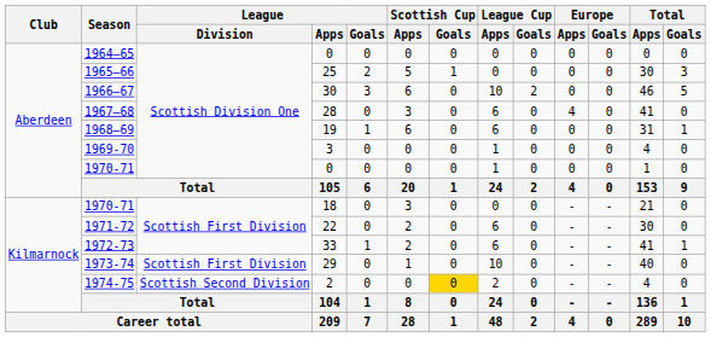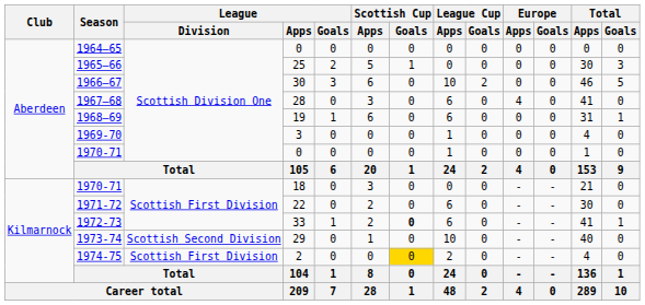1972-73 | Scottish Cup / Goals: normal -> bold
1973-74 | League / Division: Scottish First Division -> Scottish Second Division
1974-75 | League / Division: Scottish Second Division -> Scottish First Division
